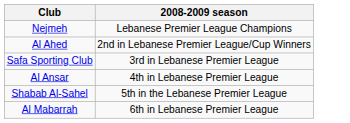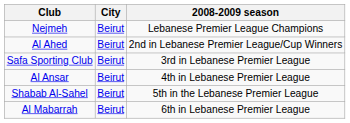+ column: City | Beirut | Beirut | Beirut | Beirut | Beirut | Beirut
